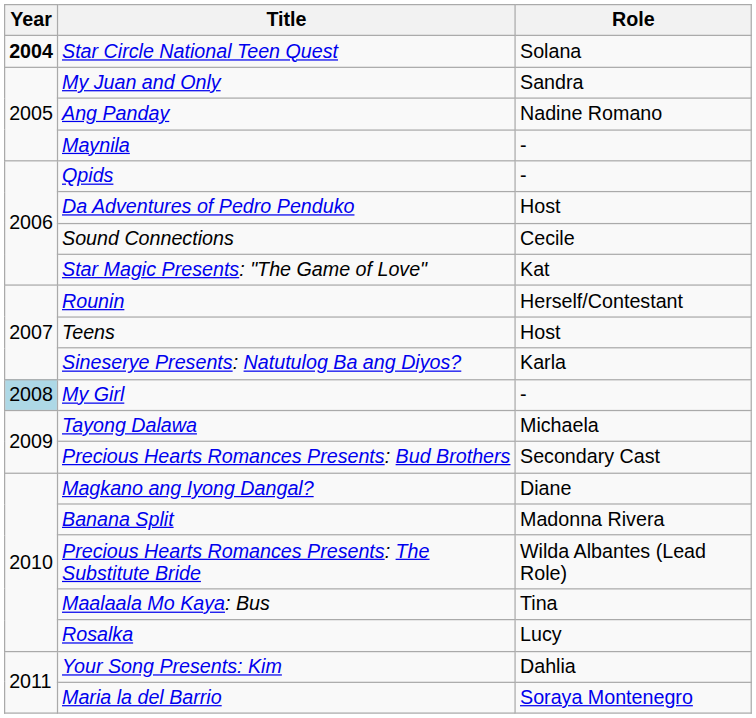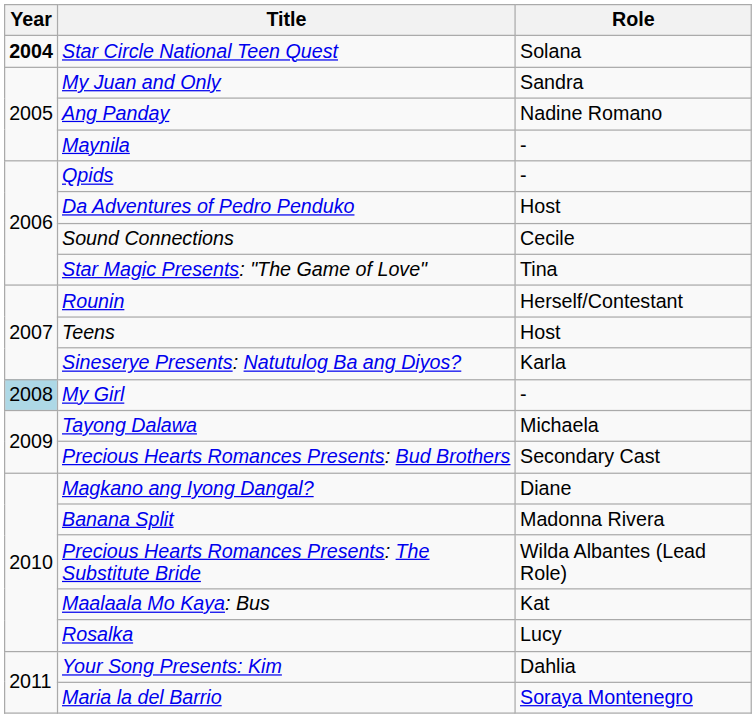Star Magic Presents: "The Game of Love" | Role: Kat -> Tina
Maalaala Mo Kaya: Bus | Role: Tina -> Kat
